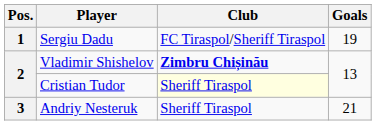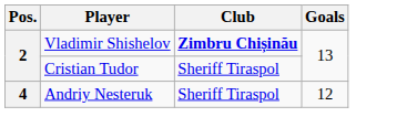- row: 1 | Sergiu Dadu | FC Tiraspol/Sheriff Tiraspol | 19
Cristian Tudor | Club: lightyellow background -> no background
Andriy Nesteruk | Pos.: 3 -> 4
Andriy Nesteruk | Goals: 21 -> 12
